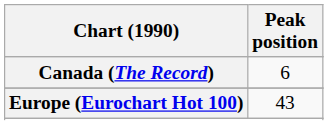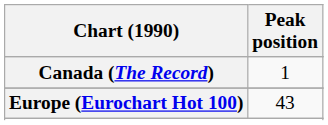Canada (The Record) | Peak position: 6 -> 1
